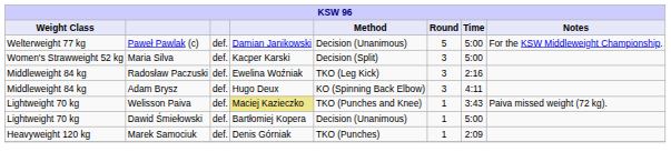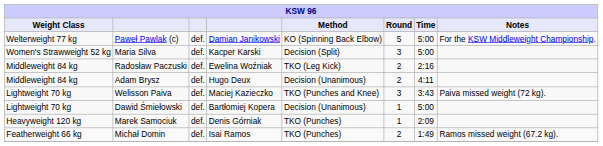Paweł Pawlak (c) | Method: Decision (Unanimous) -> KO (Spinning Back Elbow)
Radosław Paczuski | Round: 3 -> 2
Adam Brysz | Method: KO (Spinning Back Elbow) -> Decision (Unanimous)
Adam Brysz | Round: 3 -> 2
Welisson Paiva | column 4: khaki background -> no background
Welisson Paiva | Round: 1 -> 3
+ row: Featherweight 66 kg | Michał Domin | def. | Isai Ramos | TKO (Punches) | 2 | 1:49 | Ramos missed weight (67.2 kg).
